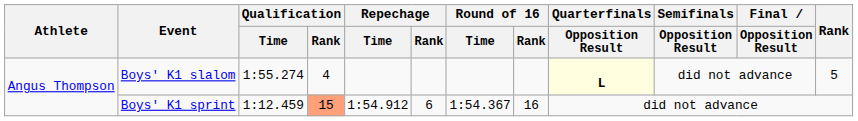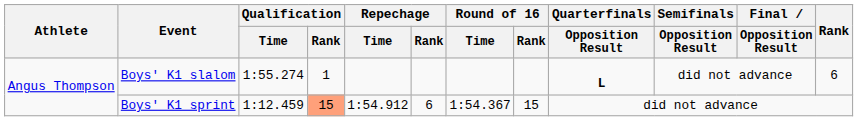Boys' K1 slalom | Qualification / Rank: 4 -> 1
Boys' K1 slalom | Quarterfinals / Opposition Result: lightyellow background -> no background
Boys' K1 slalom | Rank: 5 -> 6
Boys' K1 sprint | Round of 16 / Rank: 16 -> 15
